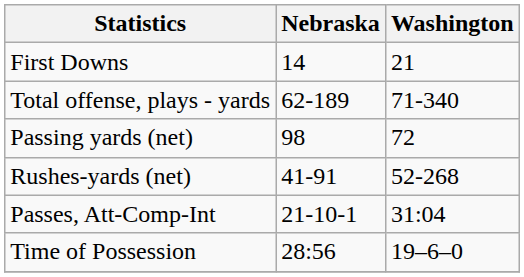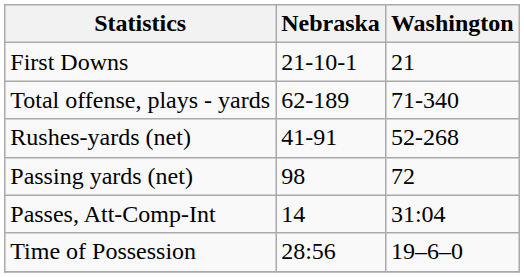First Downs | Nebraska: 14 -> 21-10-1
rows swapped: Rushes-yards (net) <-> Passing yards (net)
Passes, Att-Comp-Int | Nebraska: 21-10-1 -> 14
